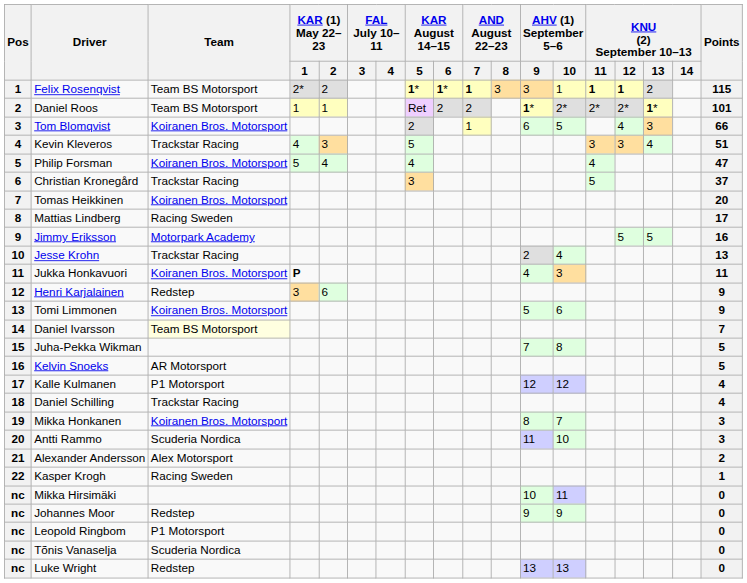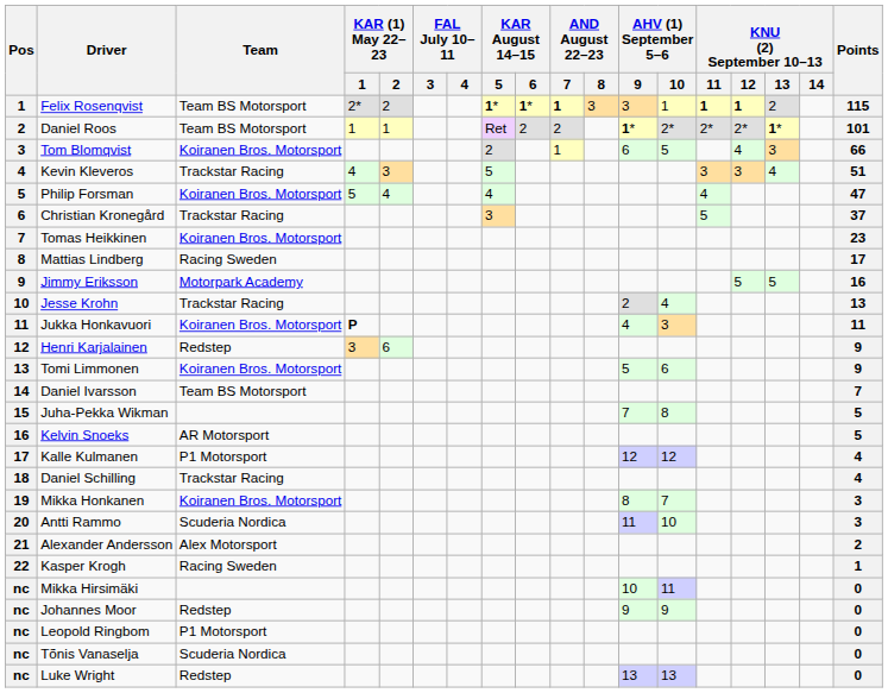Tomas Heikkinen | Points: 20 -> 23
Daniel Ivarsson | Team: lightyellow background -> no background
